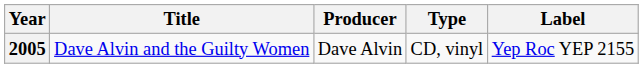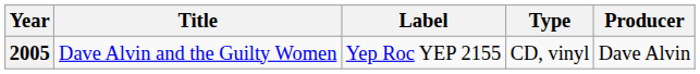columns swapped: Label <-> Producer
